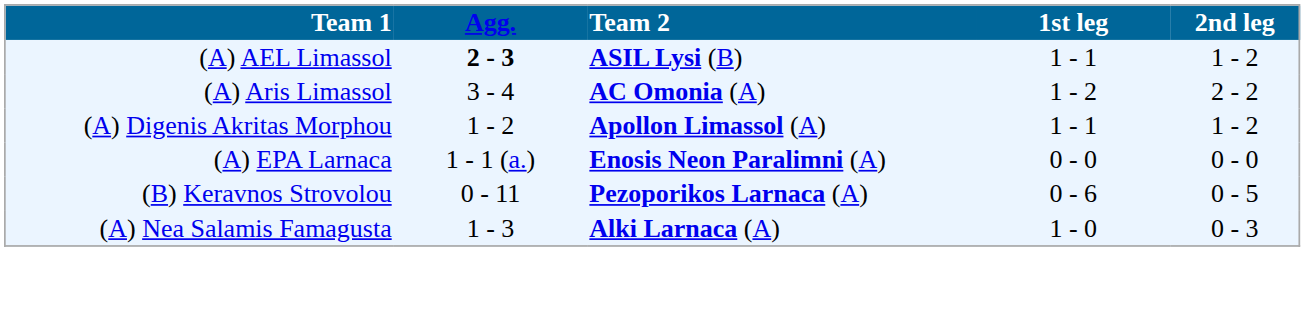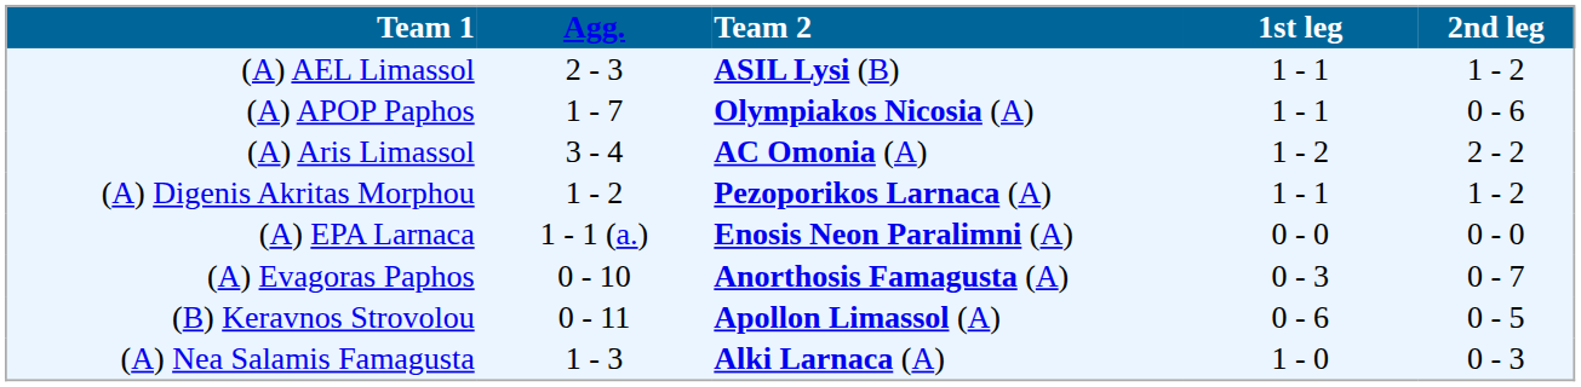(A) AEL Limassol | Agg.: bold -> normal
+ row: (A) APOP Paphos | 1 - 7 | Olympiakos Nicosia (A) | 1 - 1 | 0 - 6
(A) Digenis Akritas Morphou | Team 2: Apollon Limassol (A) -> Pezoporikos Larnaca (A)
+ row: (A) Evagoras Paphos | 0 - 10 | Anorthosis Famagusta (A) | 0 - 3 | 0 - 7
(B) Keravnos Strovolou | Team 2: Pezoporikos Larnaca (A) -> Apollon Limassol (A)
